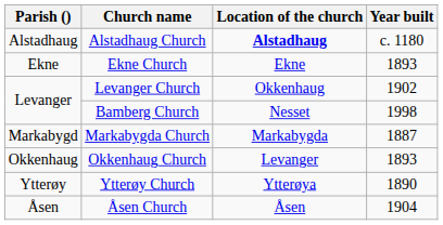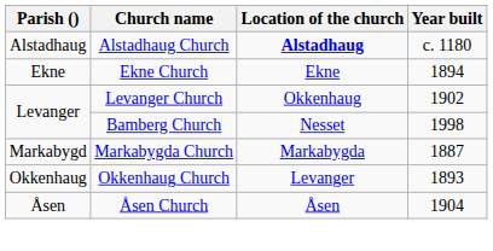Ekne Church | Year built: 1893 -> 1894
- row: Ytterøy | Ytterøy Church | Ytterøya | 1890
